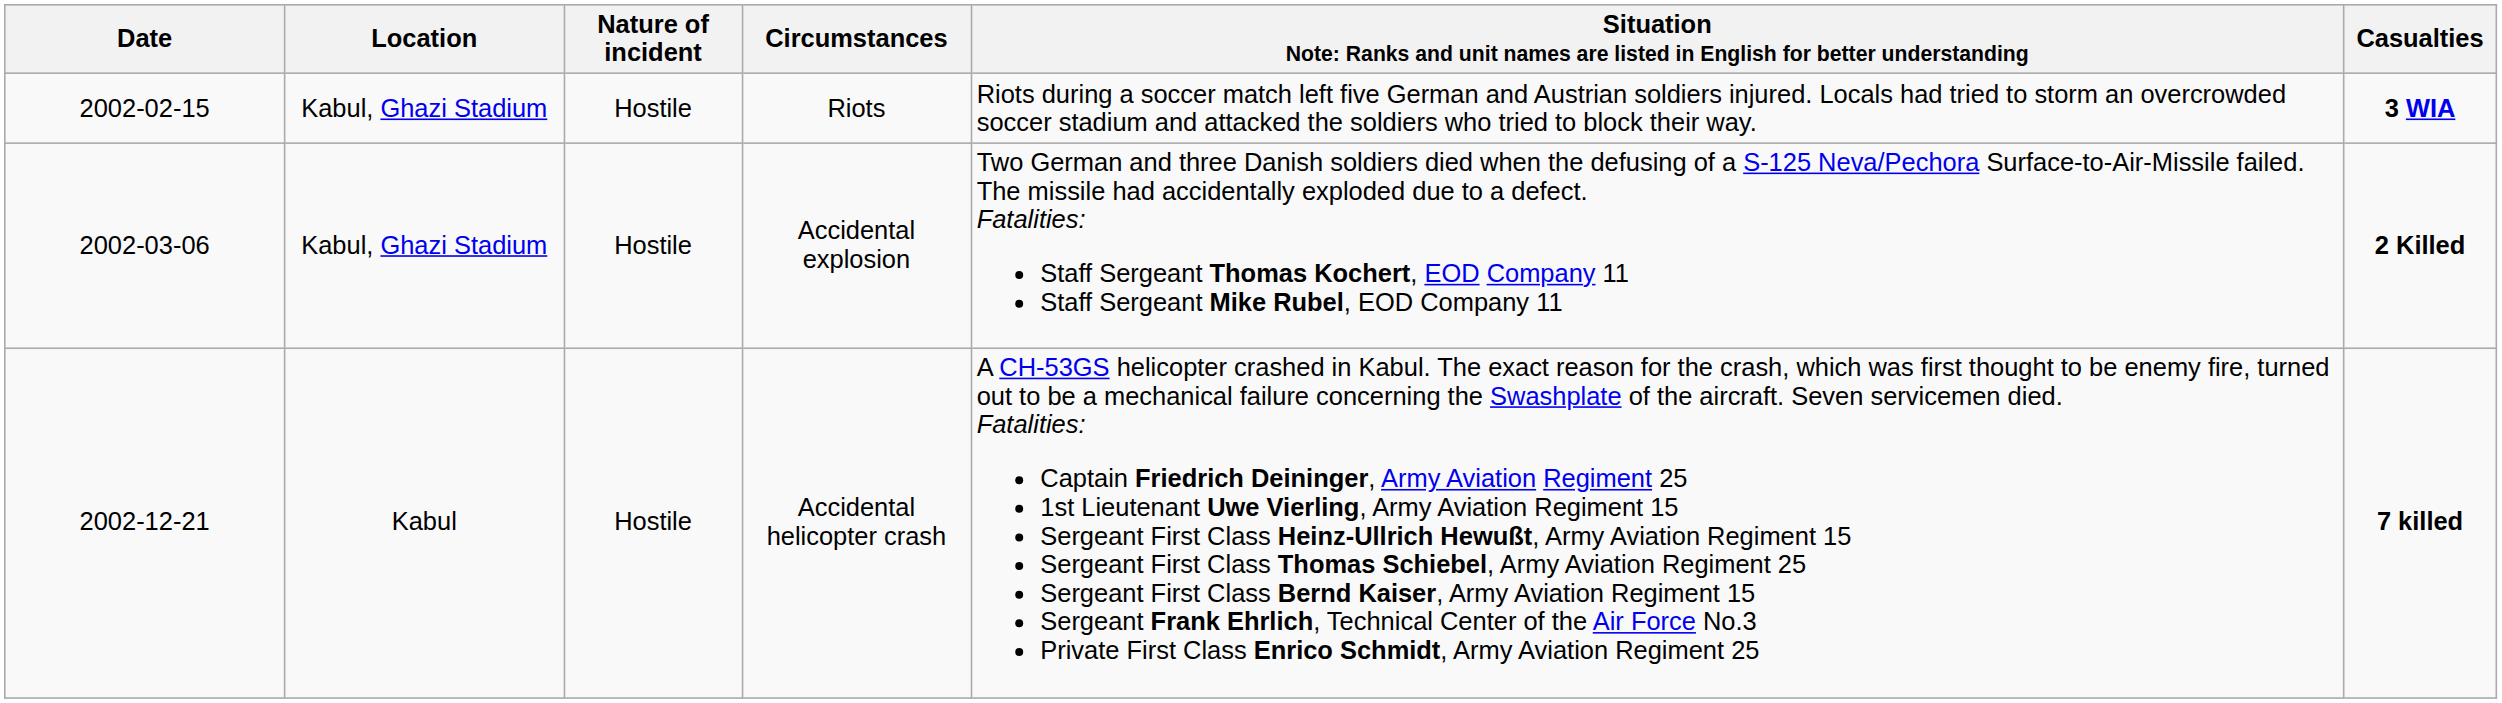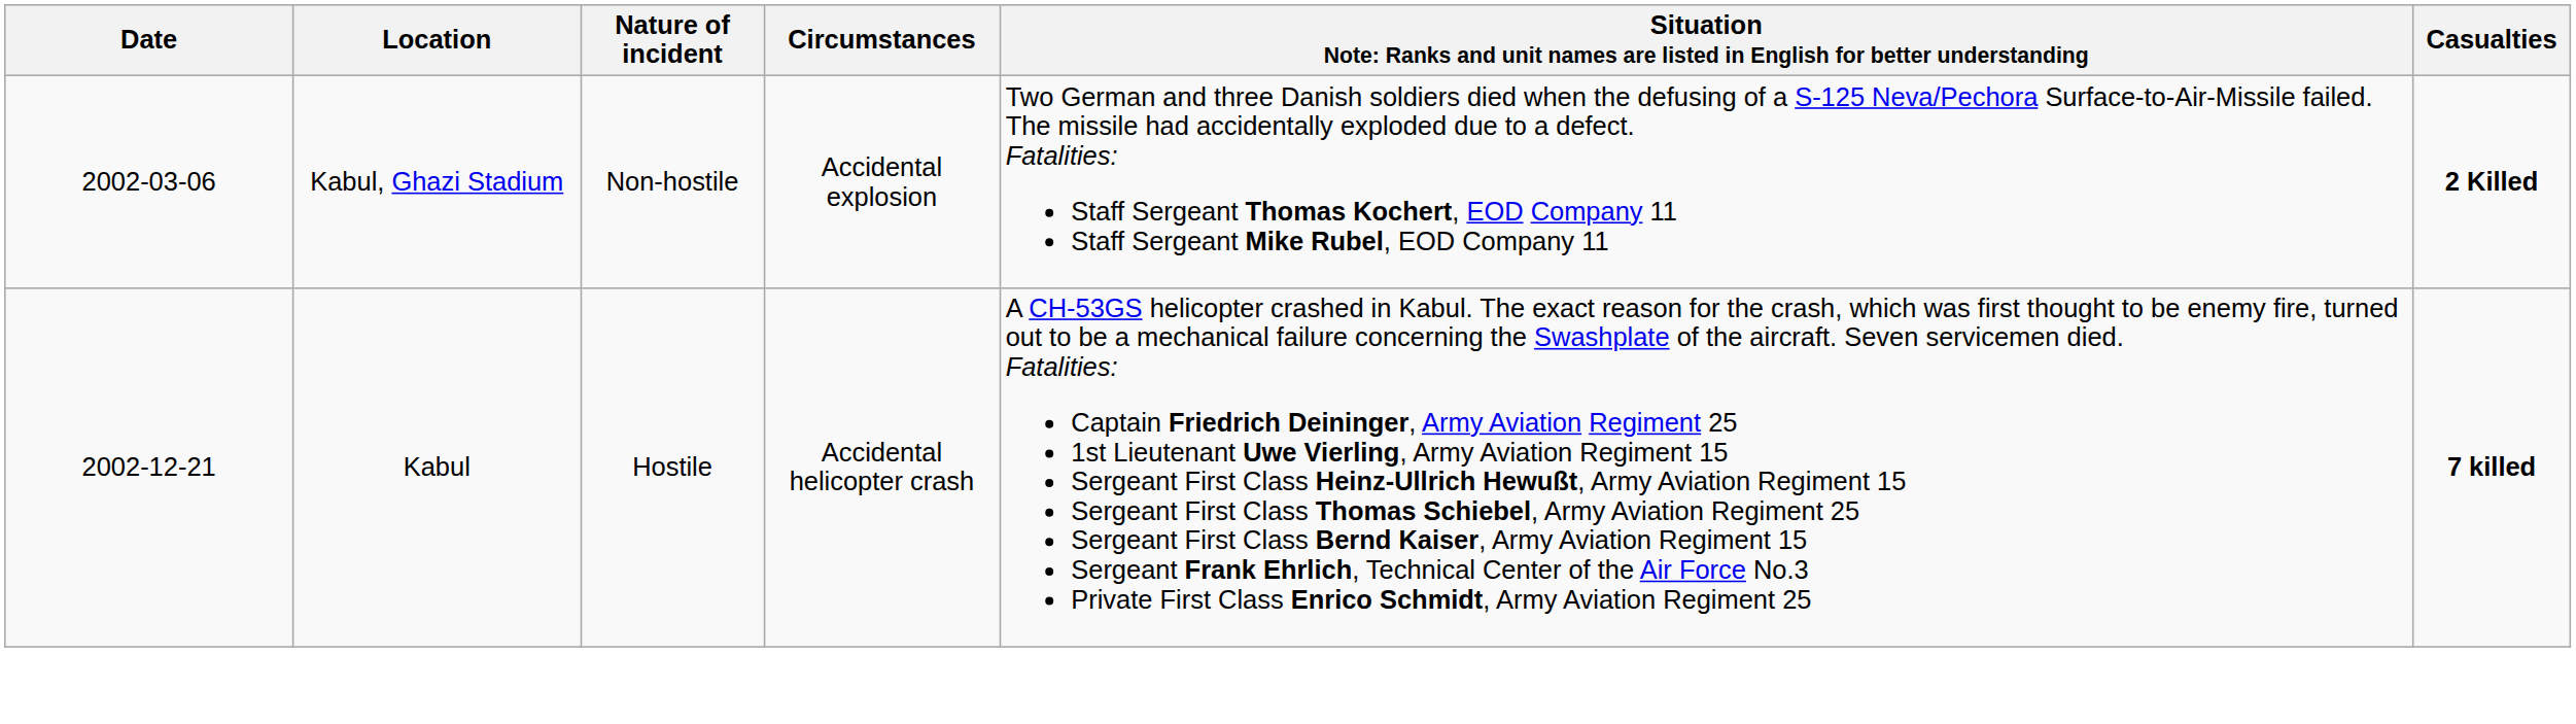- row: 2002-02-15 | Kabul, Ghazi Stadium | Hostile | Riots | Riots during a soccer match left five German and Austrian soldiers injured. Locals had tried to storm an overcrowded soccer stadium and attacked the soldiers who tried to block their way. | 3 WIA
Accidental explosion | Nature of incident: Hostile -> Non-hostile
